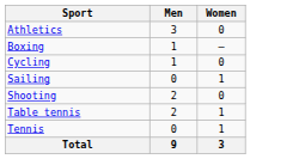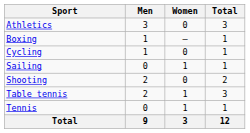+ column: Total | 3 | 1 | 1 | 1 | 2 | 3 | 1 | 12
